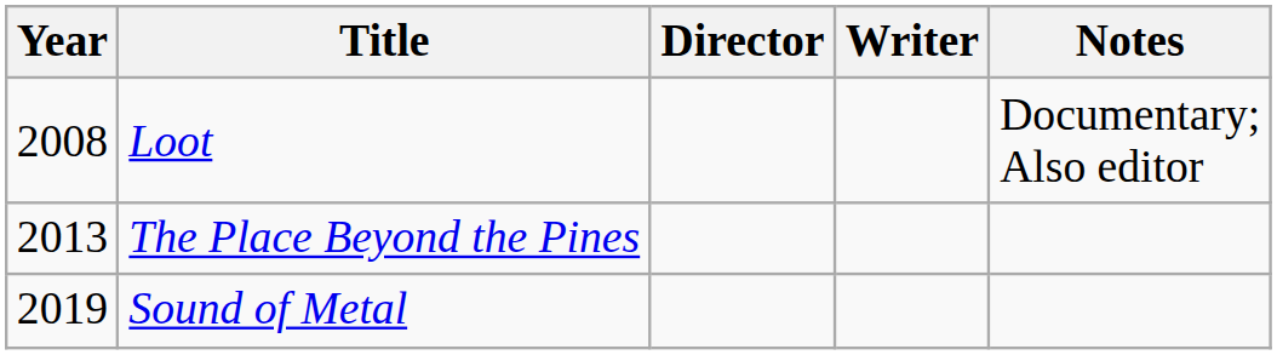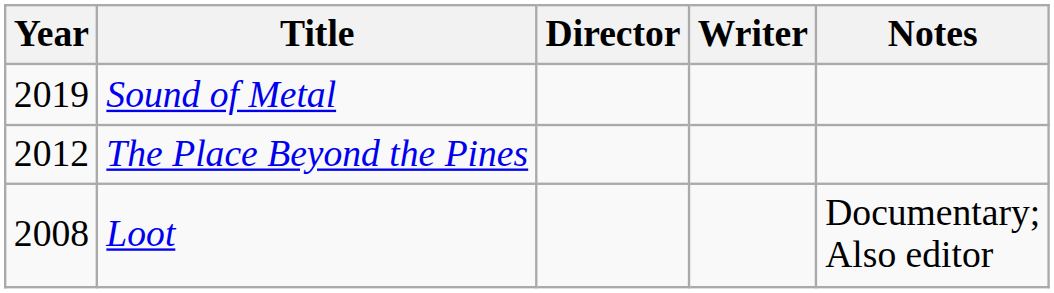rows swapped: Loot <-> Sound of Metal
The Place Beyond the Pines | Year: 2013 -> 2012
